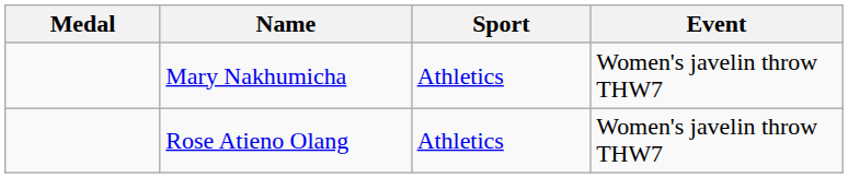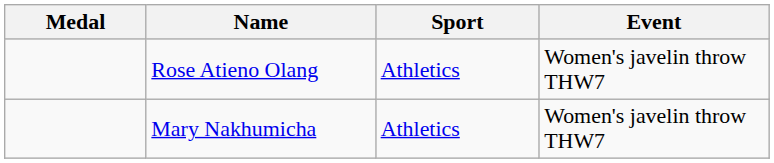rows swapped: Mary Nakhumicha <-> Rose Atieno Olang
